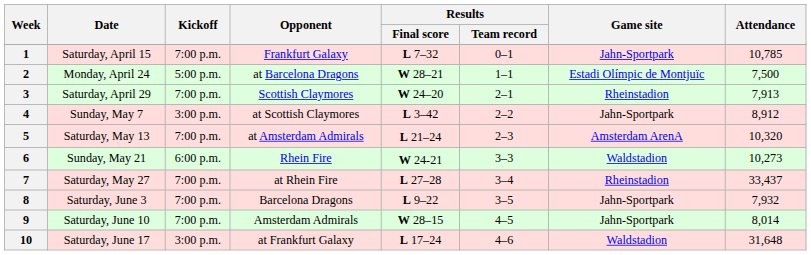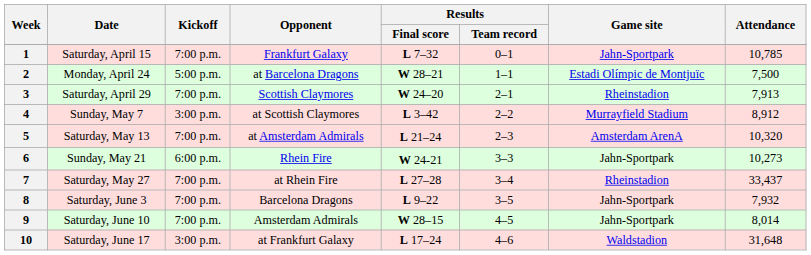4 | Game site: Jahn-Sportpark -> Murrayfield Stadium
6 | Game site: Waldstadion -> Jahn-Sportpark
